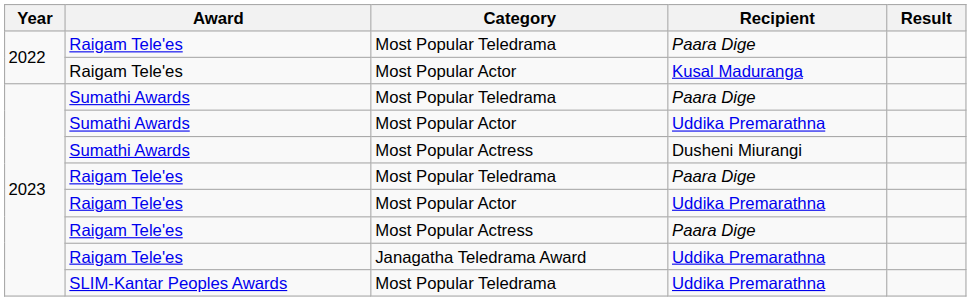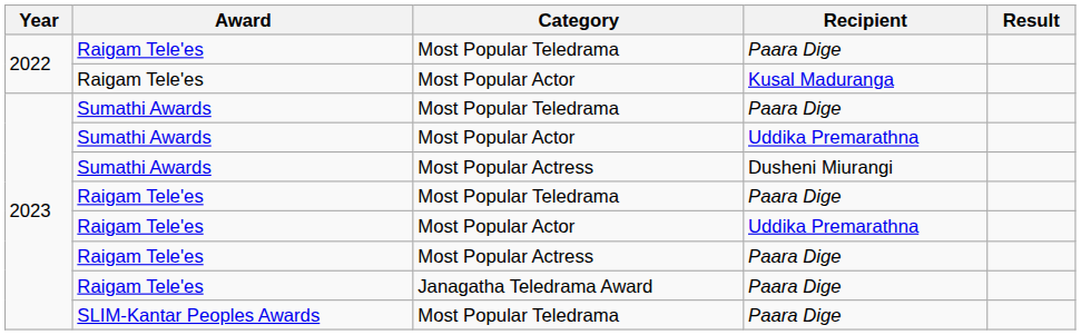Janagatha Teledrama Award | Recipient: Uddika Premarathna -> Paara Dige
SLIM-Kantar Peoples Awards / Most Popular Teledrama | Recipient: Uddika Premarathna -> Paara Dige
